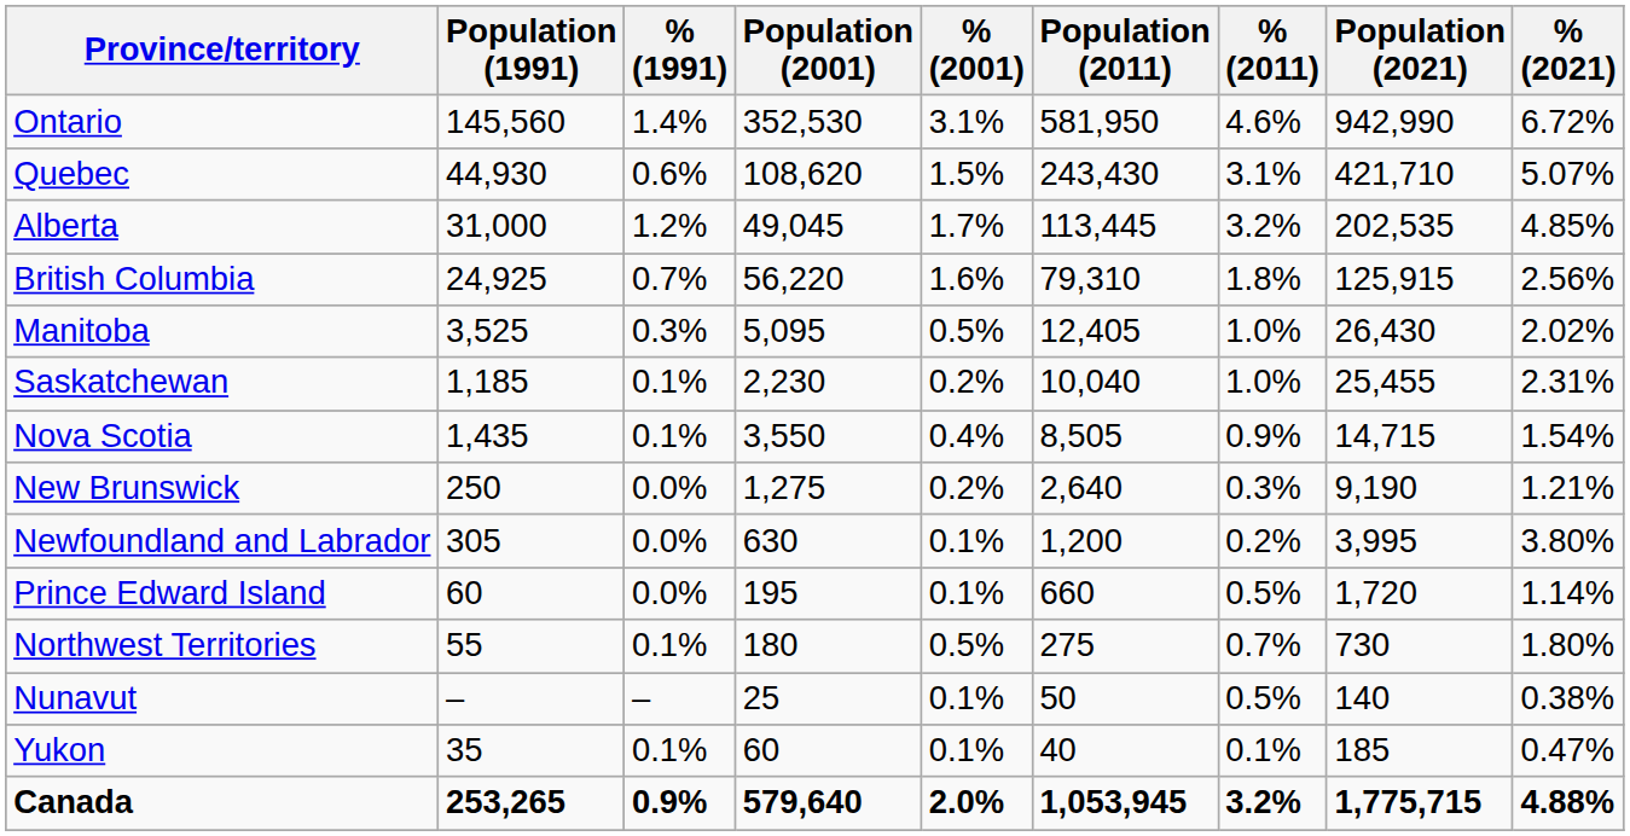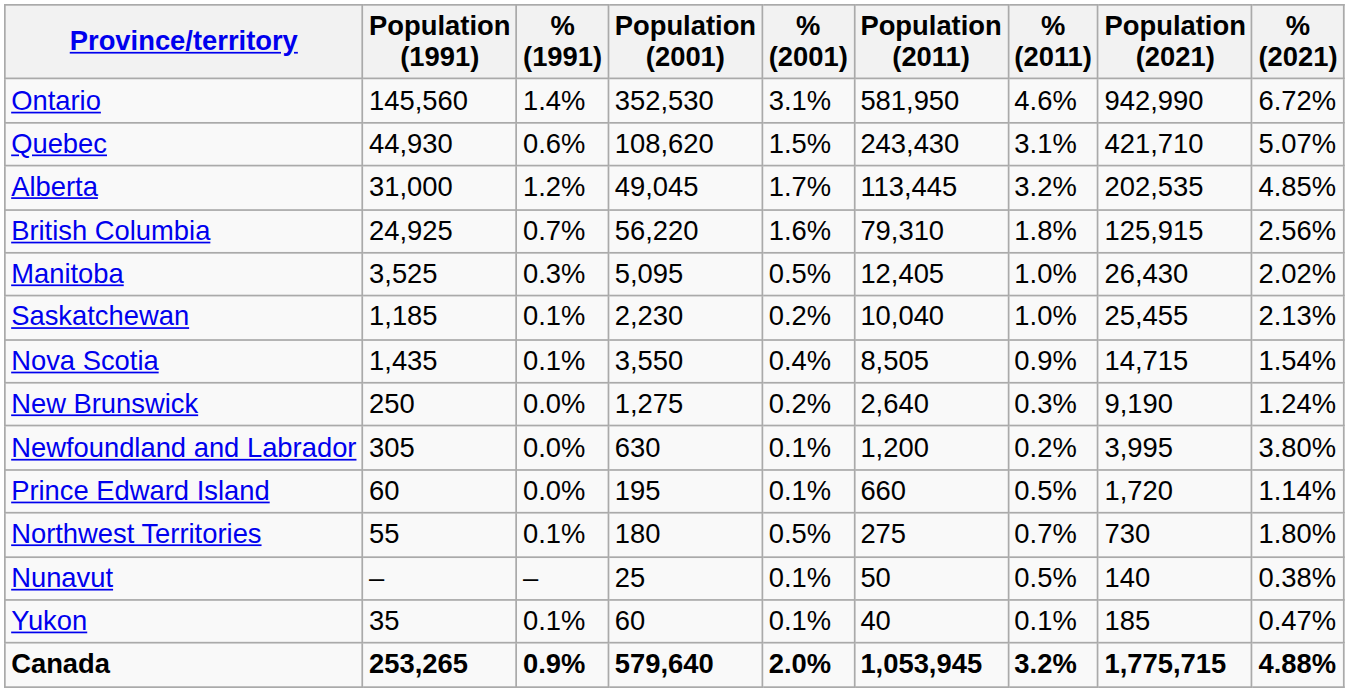Saskatchewan | % (2021): 2.31% -> 2.13%
New Brunswick | % (2021): 1.21% -> 1.24%
